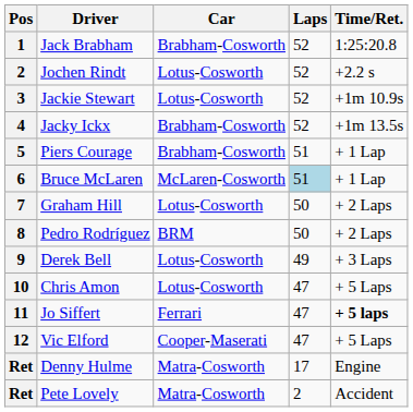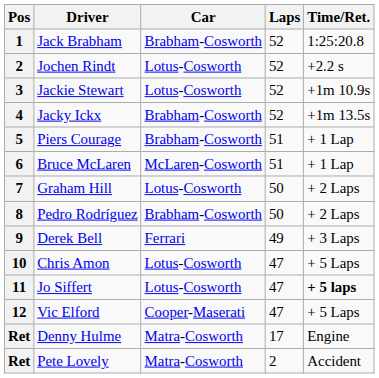Bruce McLaren | Laps: lightblue background -> no background
Pedro Rodríguez | Car: BRM -> Brabham-Cosworth
Derek Bell | Car: Lotus-Cosworth -> Ferrari
Jo Siffert | Car: Ferrari -> Lotus-Cosworth
